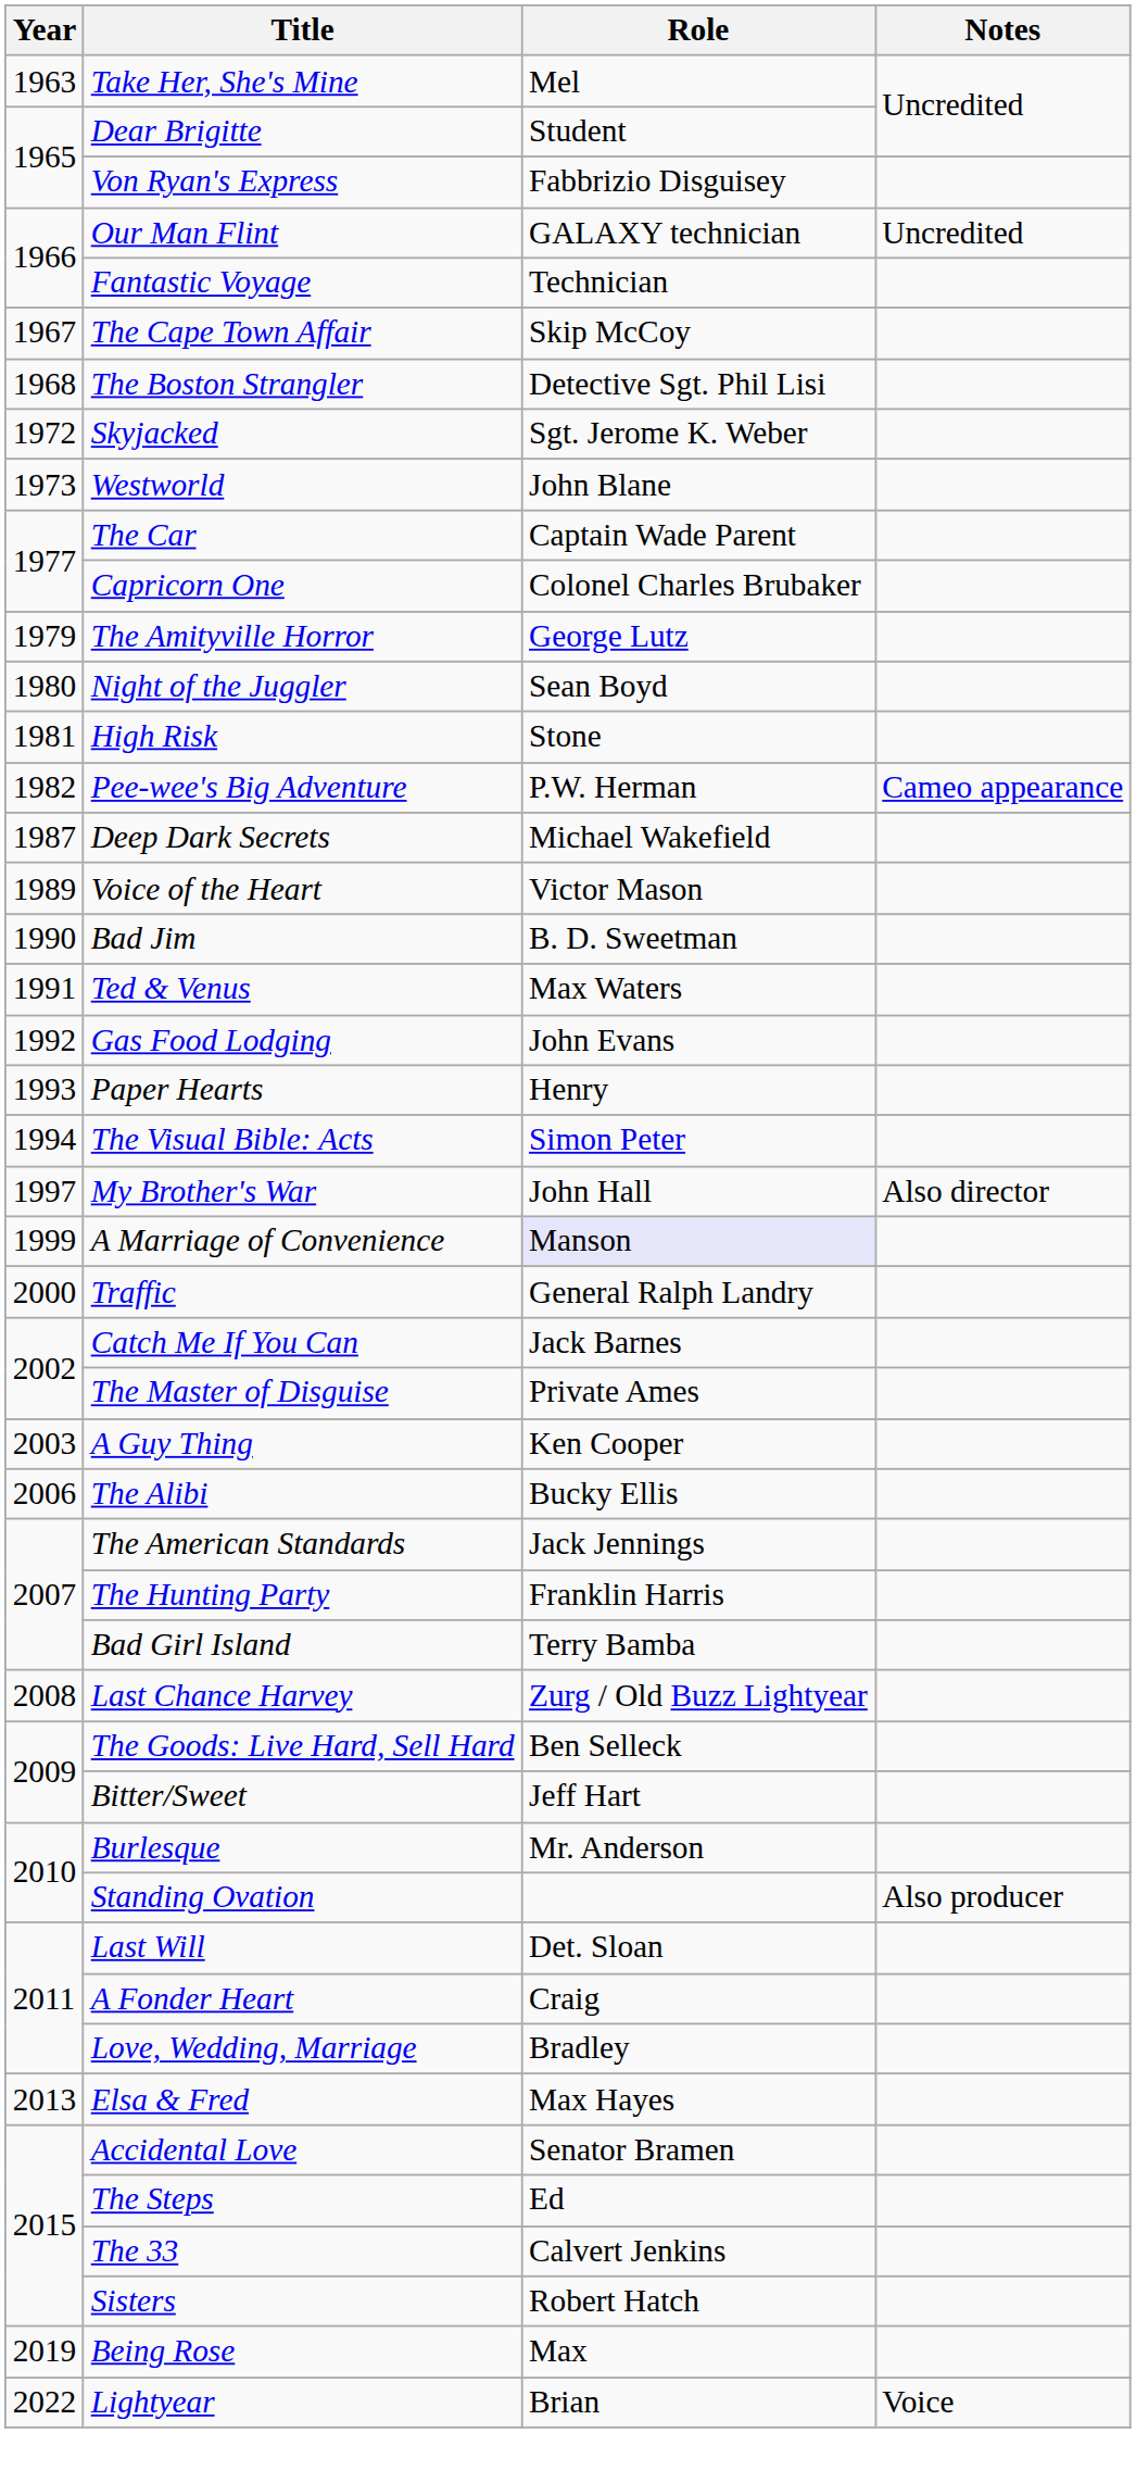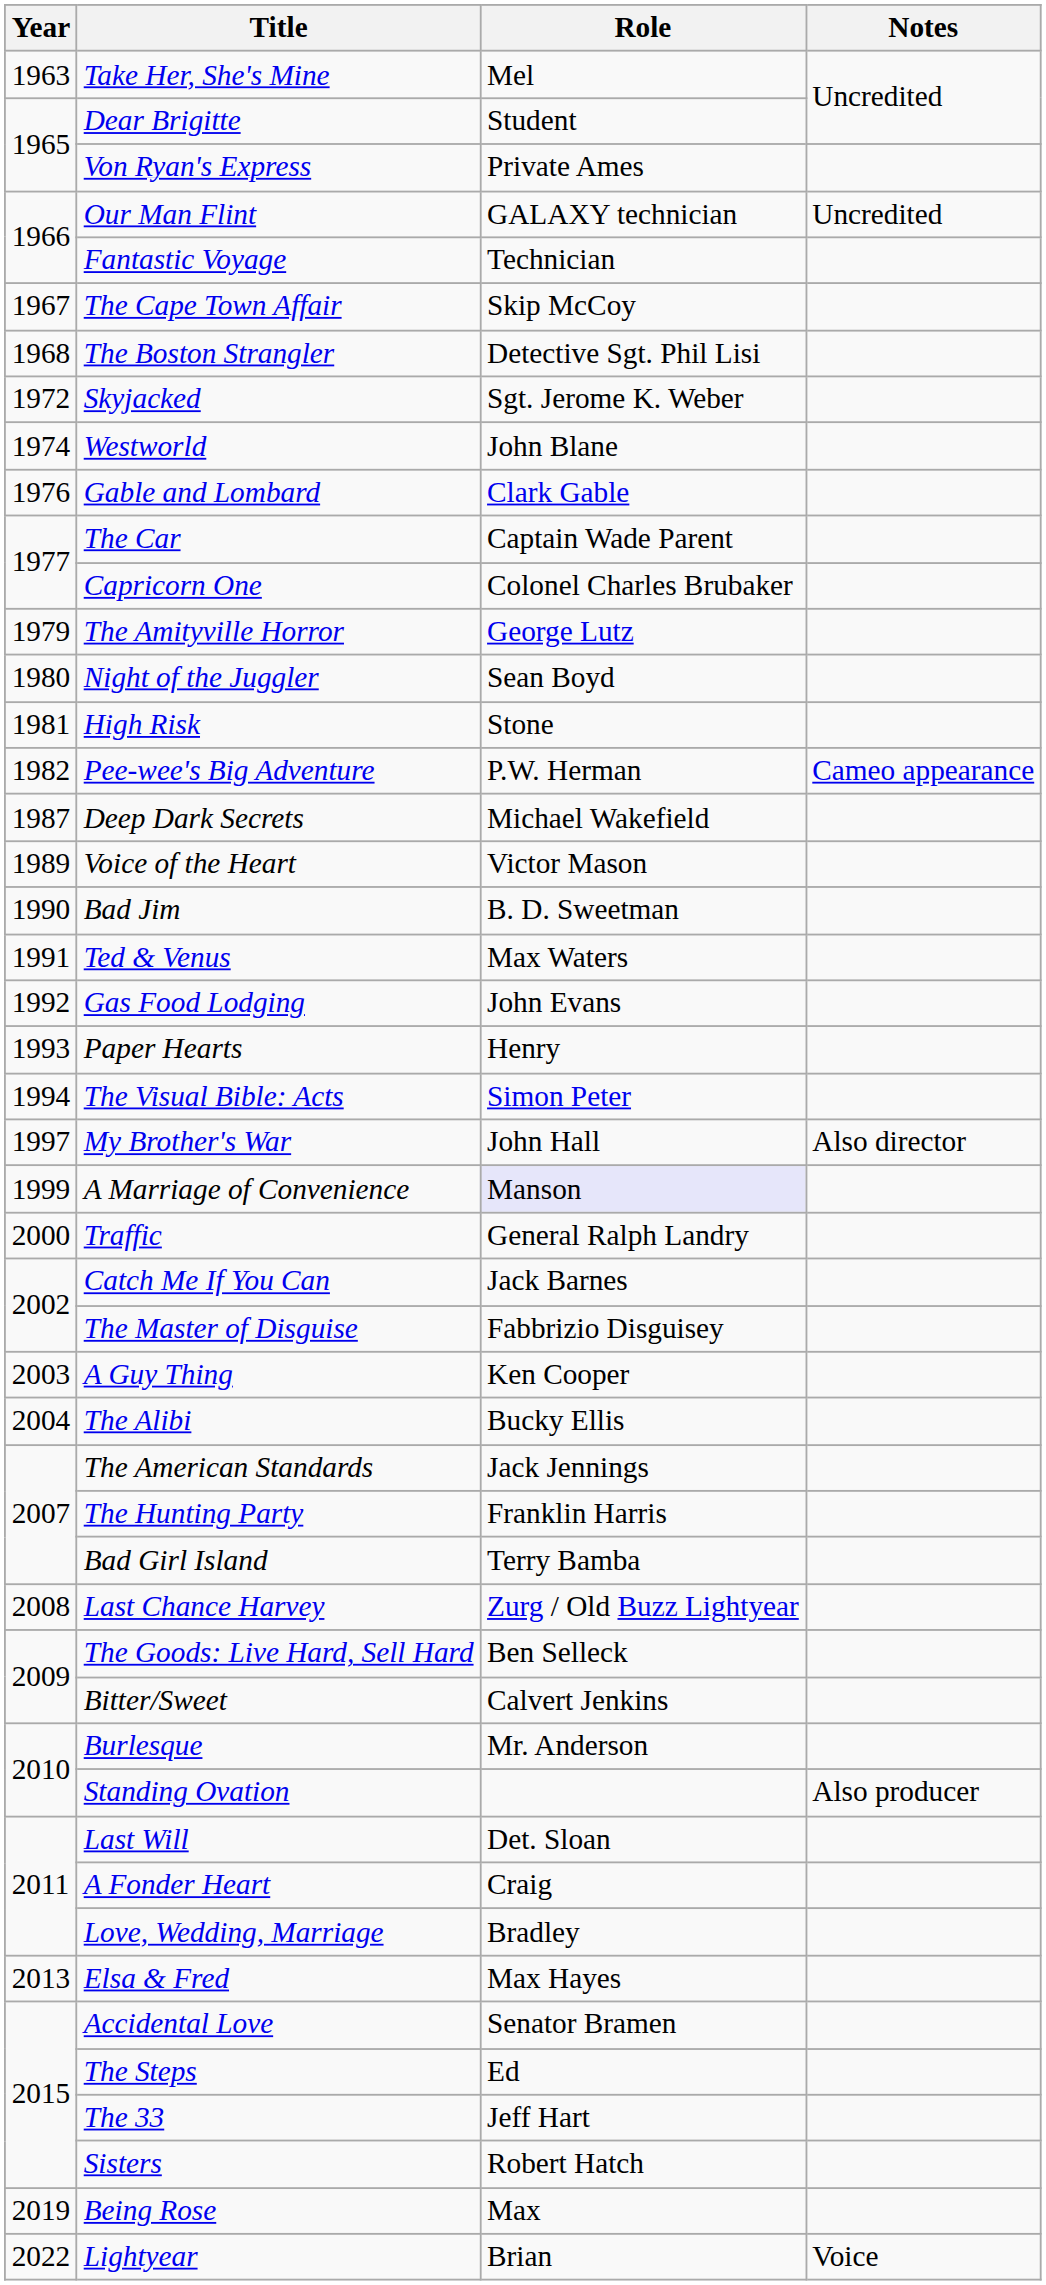Von Ryan's Express | Role: Fabbrizio Disguisey -> Private Ames
Westworld | Year: 1973 -> 1974
+ row: 1976 | Gable and Lombard | Clark Gable
The Master of Disguise | Role: Private Ames -> Fabbrizio Disguisey
The Alibi | Year: 2006 -> 2004
Bitter/Sweet | Role: Jeff Hart -> Calvert Jenkins
The 33 | Role: Calvert Jenkins -> Jeff Hart
